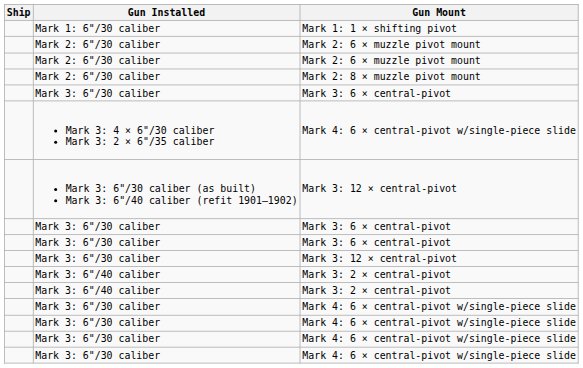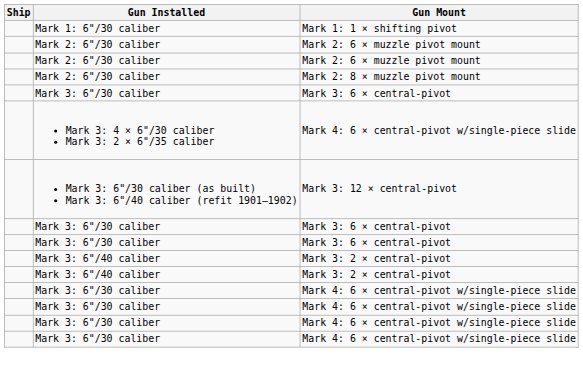- row: Mark 3: 6"/30 caliber | Mark 3: 12 × central-pivot
